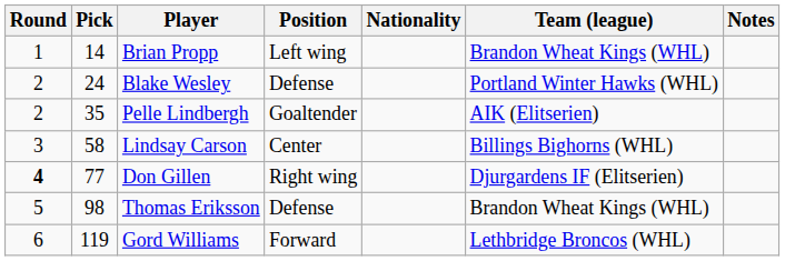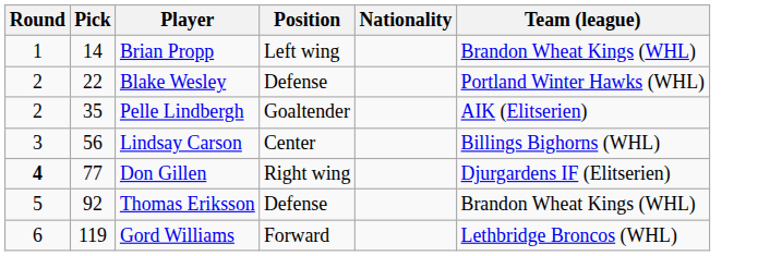- column: Notes
Blake Wesley | Pick: 24 -> 22
Lindsay Carson | Pick: 58 -> 56
Thomas Eriksson | Pick: 98 -> 92
